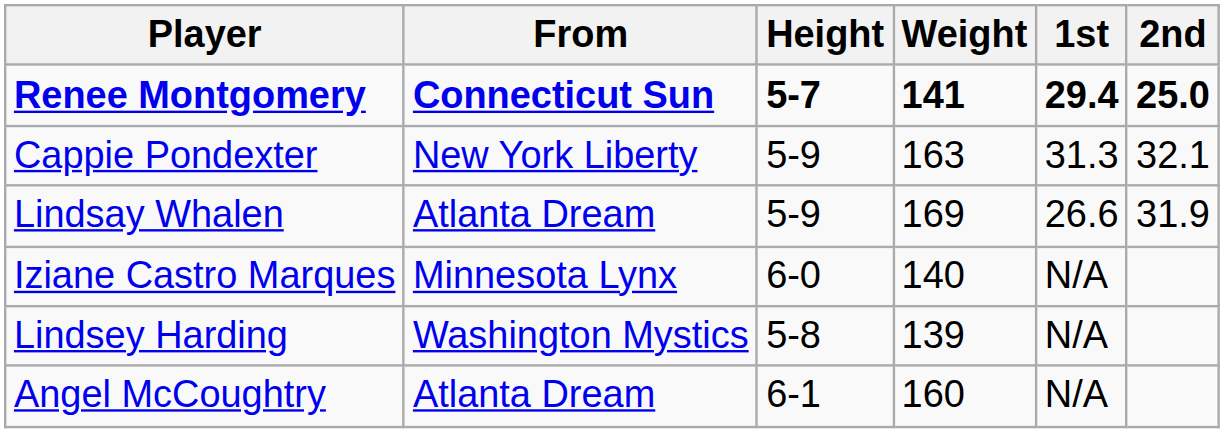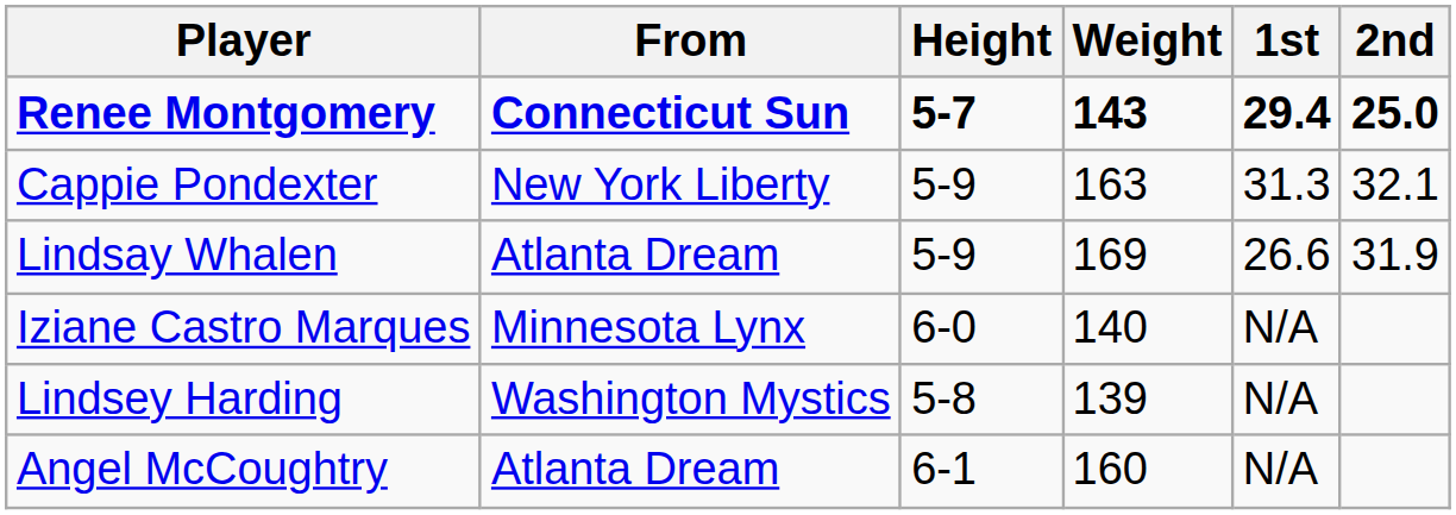Renee Montgomery | Weight: 141 -> 143
